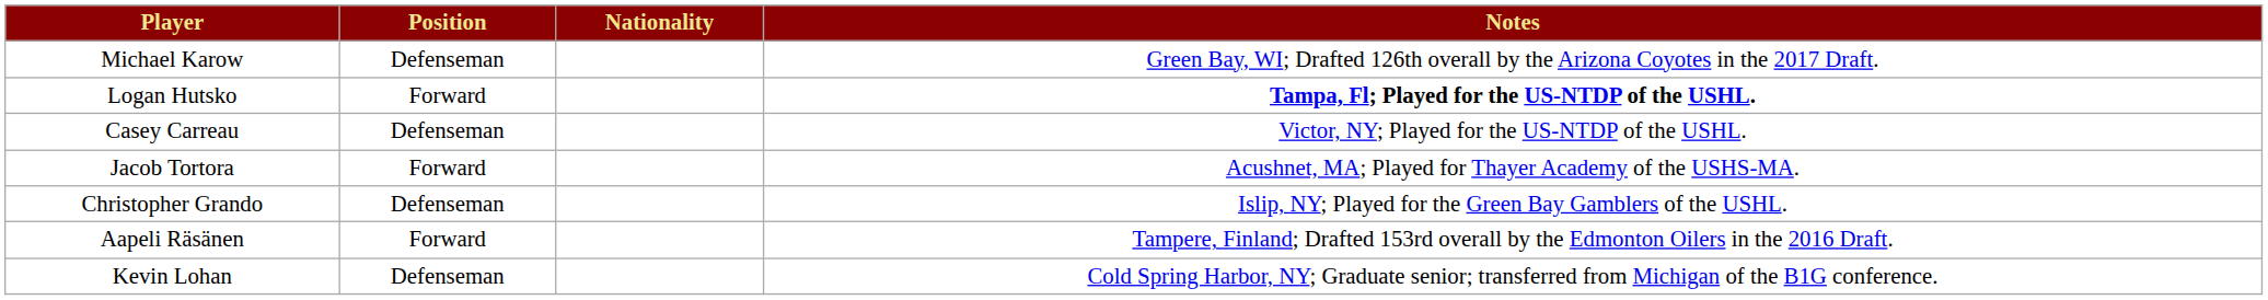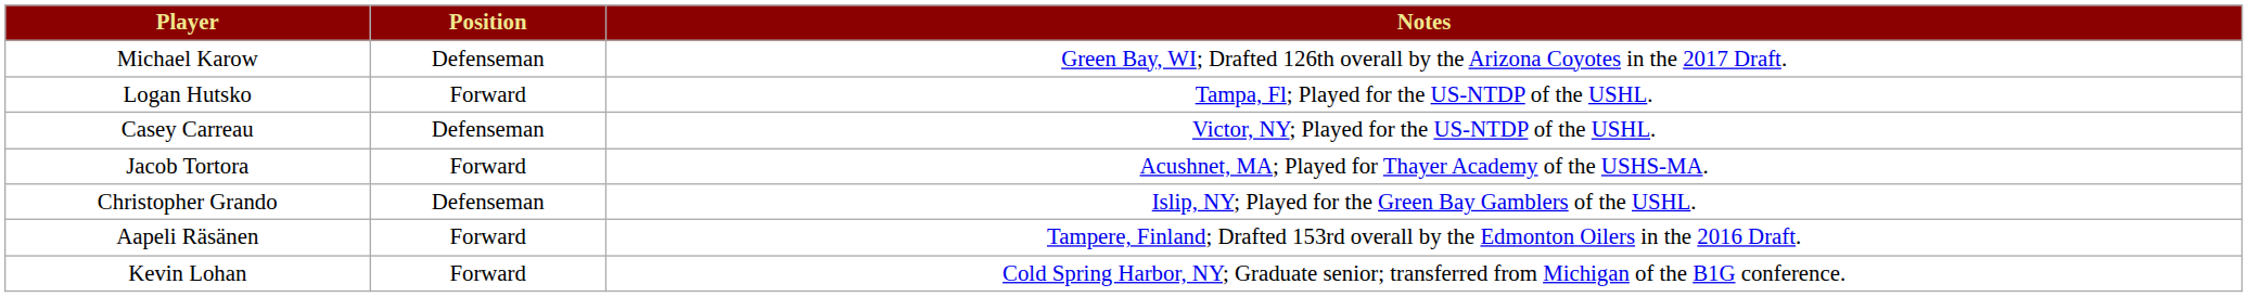- column: Nationality
Logan Hutsko | Notes: bold -> normal
Kevin Lohan | Position: Defenseman -> Forward
